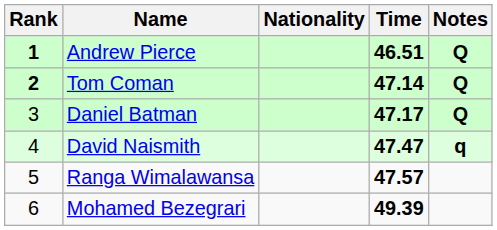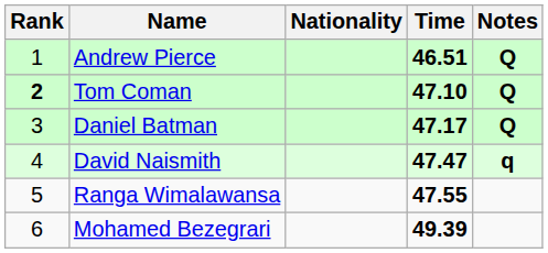Andrew Pierce | Rank: bold -> normal
Tom Coman | Time: 47.14 -> 47.10
Ranga Wimalawansa | Time: 47.57 -> 47.55
